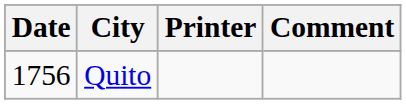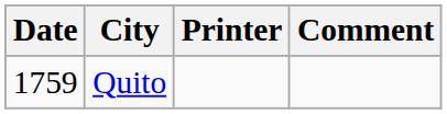Quito | Date: 1756 -> 1759
